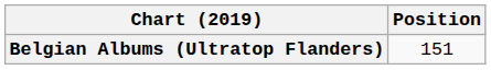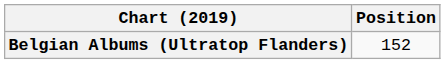Belgian Albums (Ultratop Flanders) | Position: 151 -> 152
